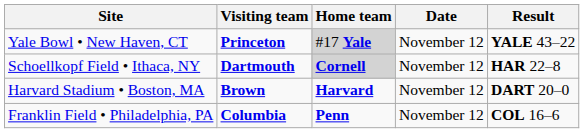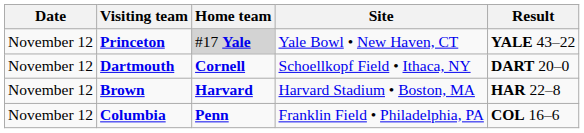columns swapped: Date <-> Site
Dartmouth | Home team: lightgrey background -> no background
Dartmouth | Result: HAR 22–8 -> DART 20–0
Brown | Result: DART 20–0 -> HAR 22–8
